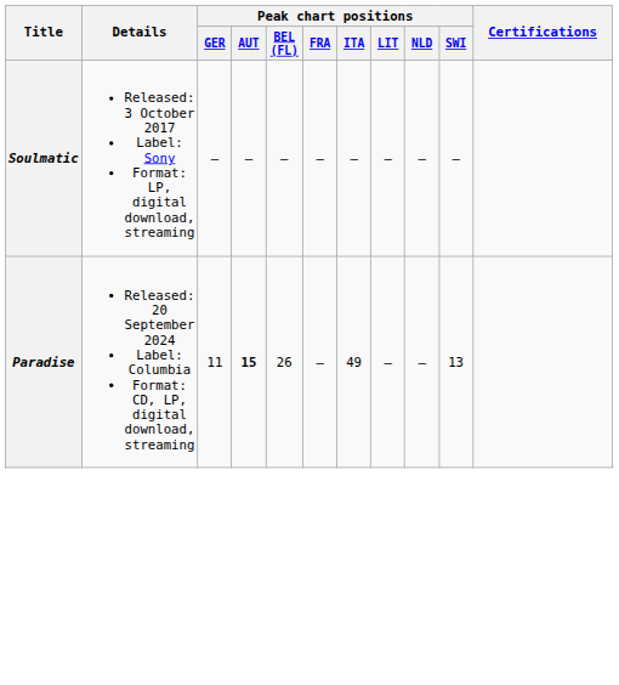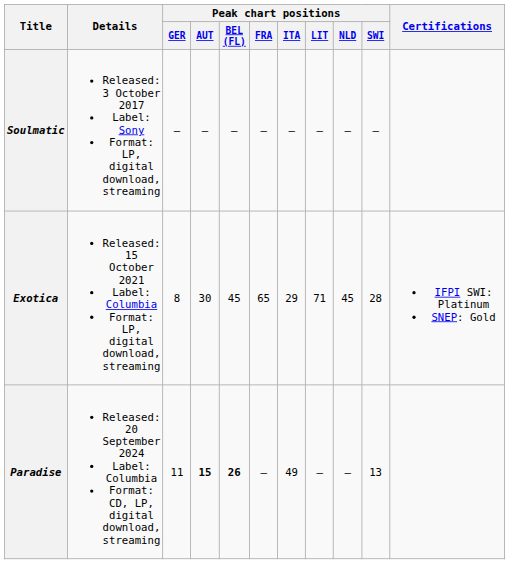+ row: Exotica | Released: 15 October 2021 Label: Columbia Format: LP, digital download, streaming | 8 | 30 | 45 | 65 | 29 | 71 | 45 | 28 | IFPI SWI: Platinum SNEP: Gold
Paradise | Peak chart positions / BEL (FL): normal -> bold
